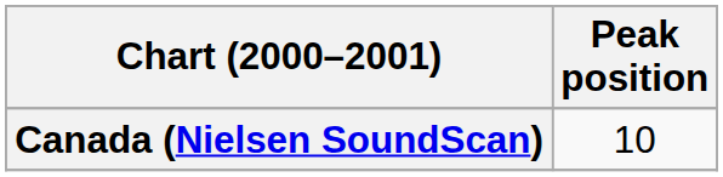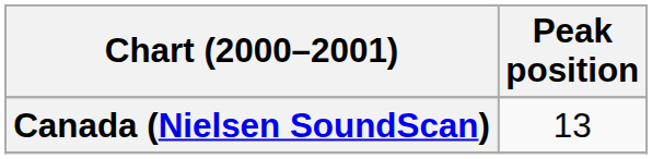Canada (Nielsen SoundScan) | Peak position: 10 -> 13
